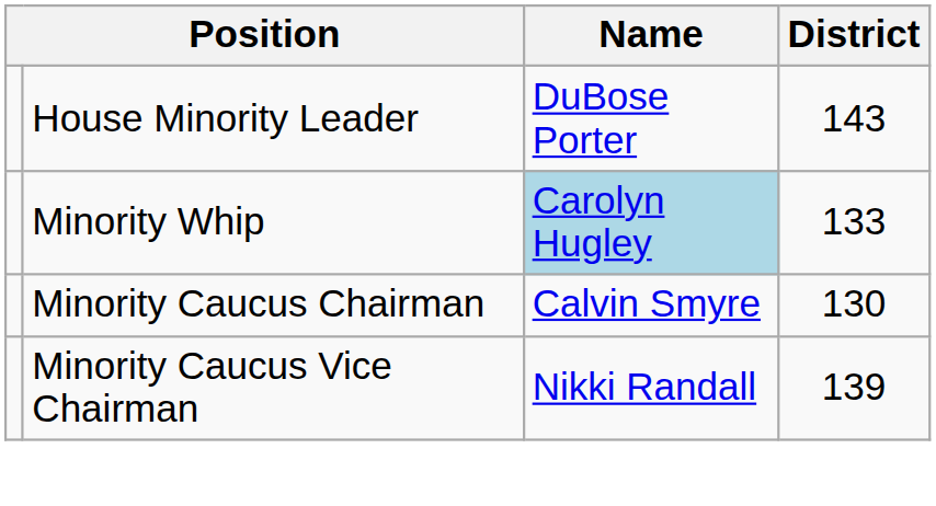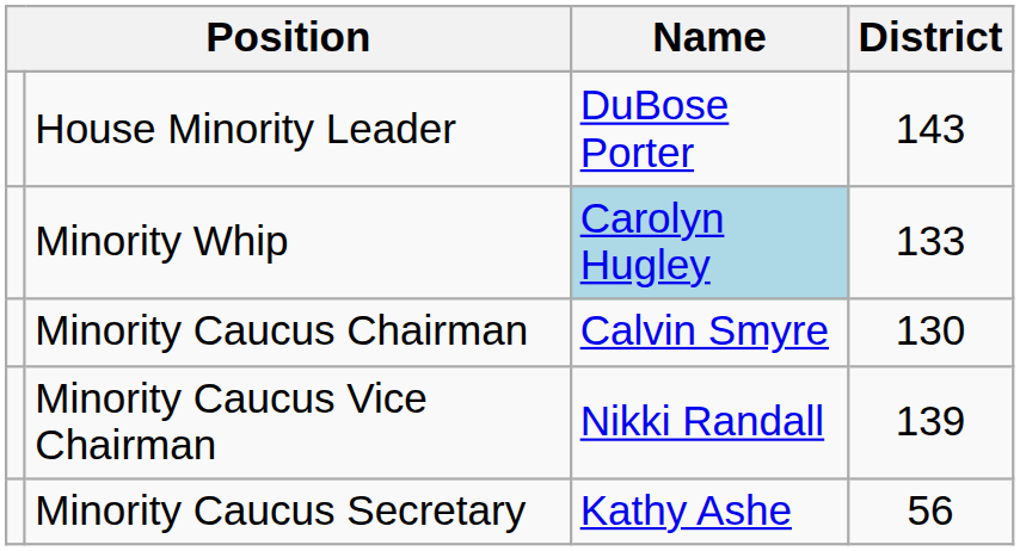+ row: Minority Caucus Secretary | Kathy Ashe | 56
